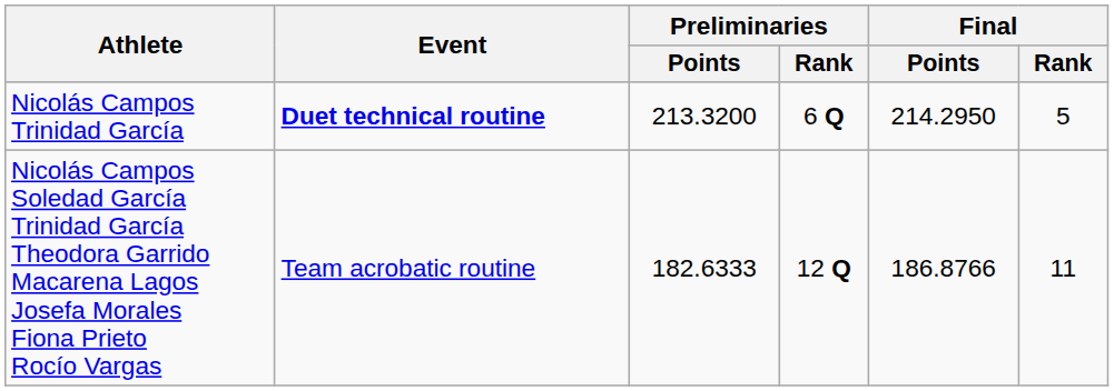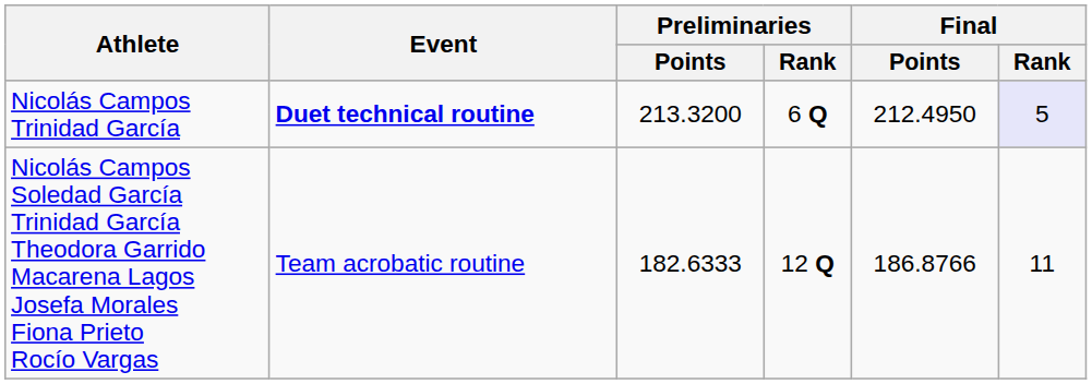Nicolás Campos Trinidad García | Final / Points: 214.2950 -> 212.4950
Nicolás Campos Trinidad García | Final / Rank: no background -> lavender background
